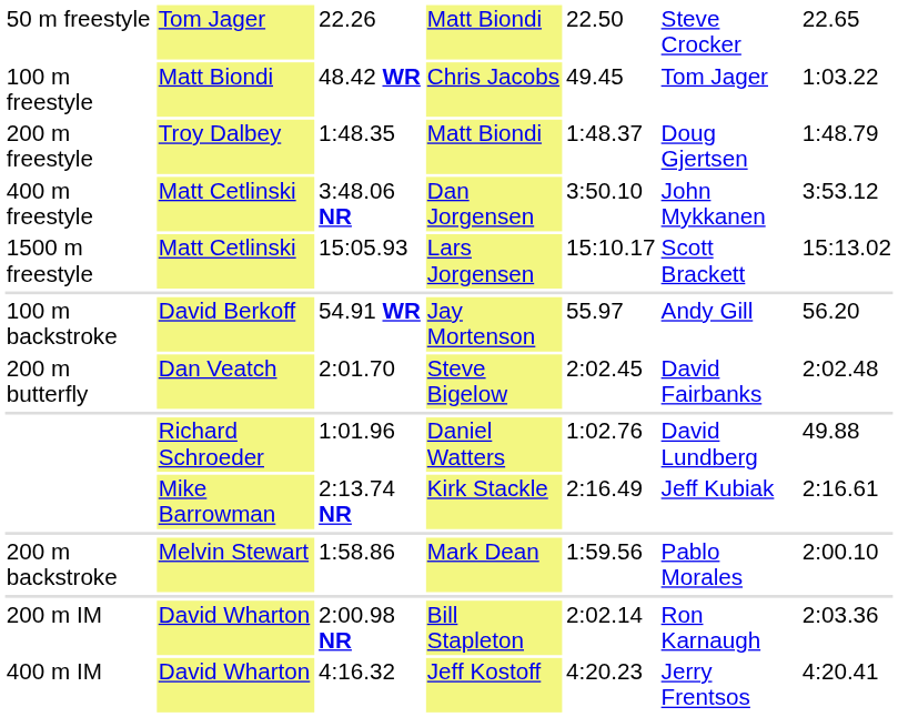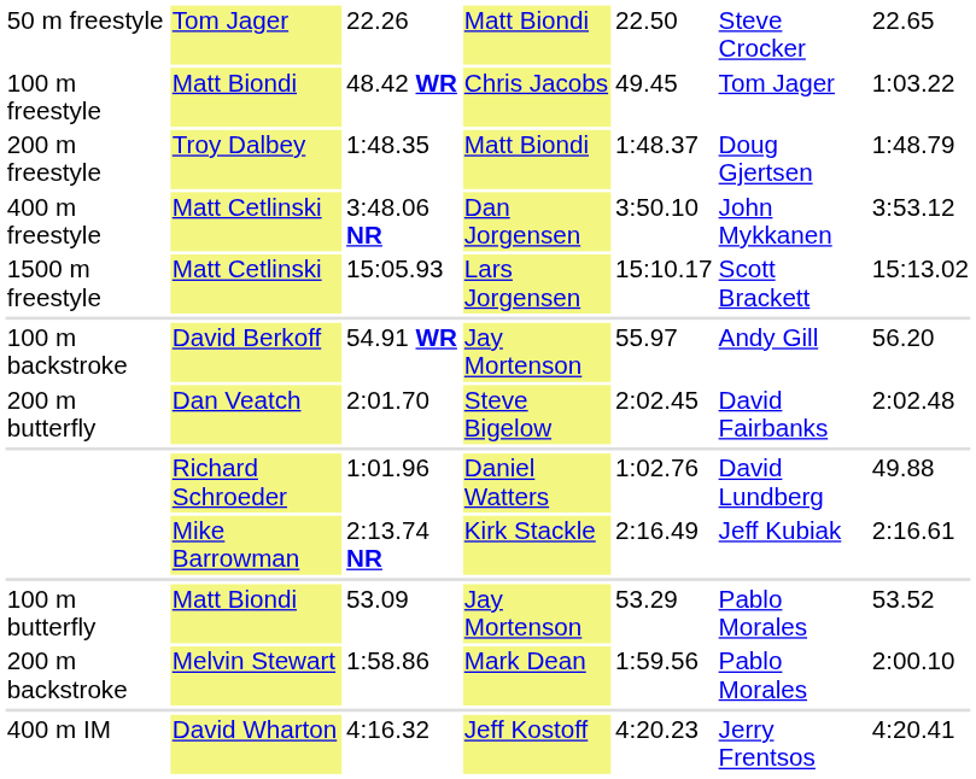+ row: 100 m butterfly | Matt Biondi | 53.09 | Jay Mortenson | 53.29 | Pablo Morales | 53.52
- row: 200 m IM | David Wharton | 2:00.98 NR | Bill Stapleton | 2:02.14 | Ron Karnaugh | 2:03.36
